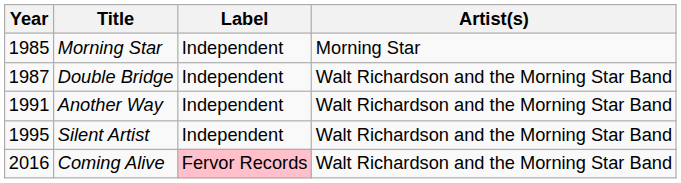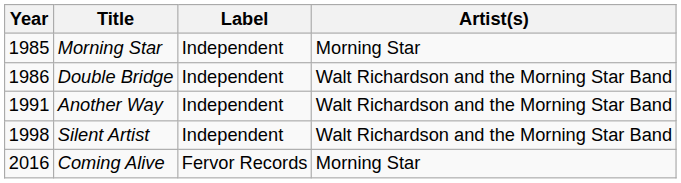Double Bridge | Year: 1987 -> 1986
Silent Artist | Year: 1995 -> 1998
Coming Alive | Label: pink background -> no background
Coming Alive | Artist(s): Walt Richardson and the Morning Star Band -> Morning Star
